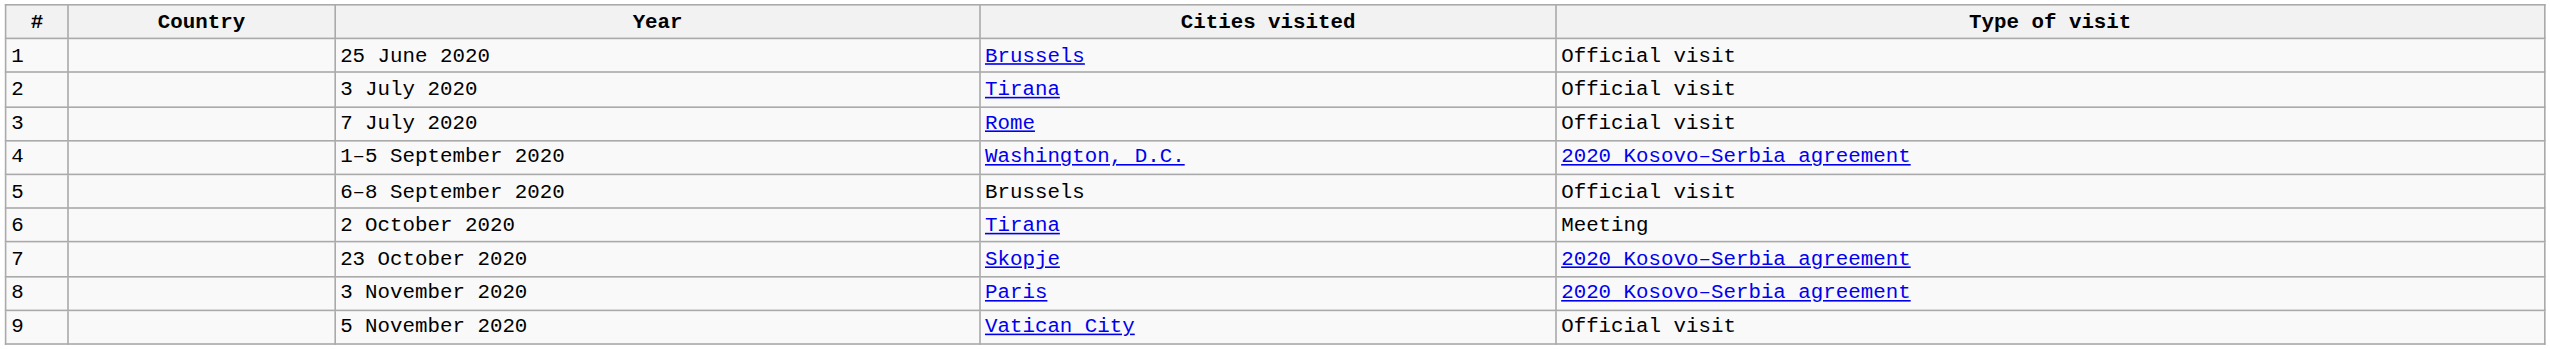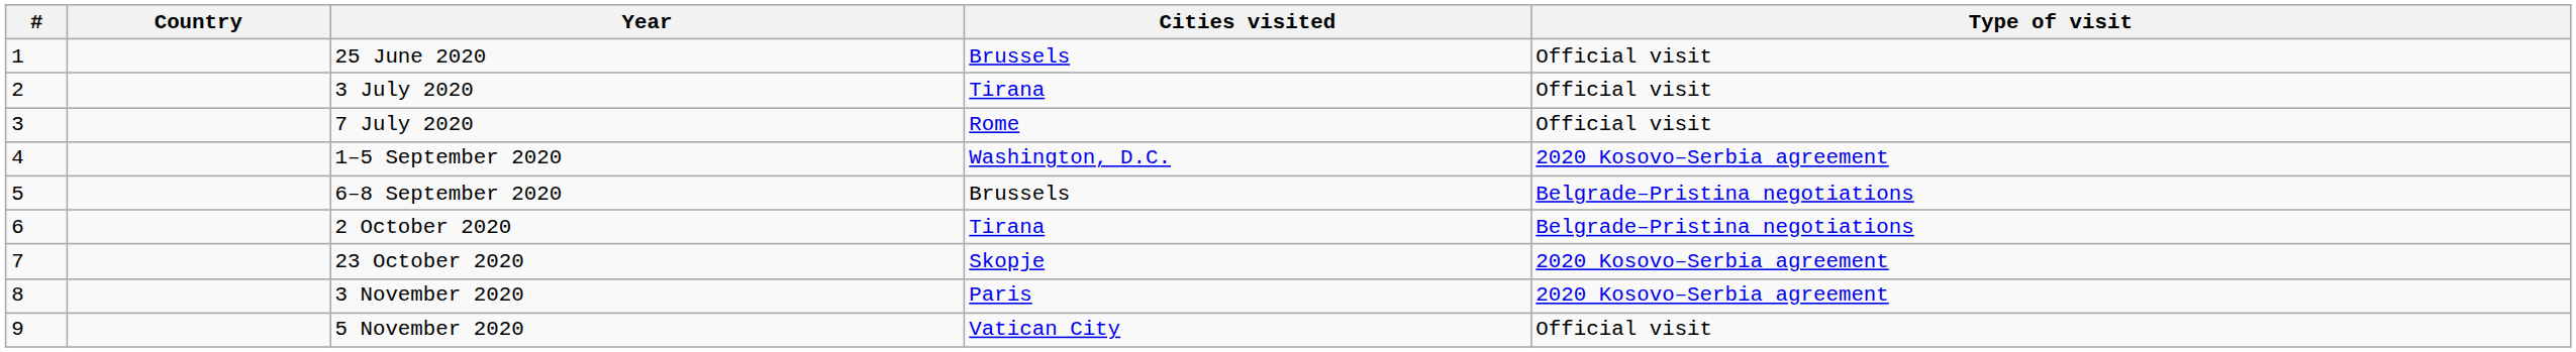6–8 September 2020 | Type of visit: Official visit -> Belgrade–Pristina negotiations
2 October 2020 | Type of visit: Meeting -> Belgrade–Pristina negotiations
